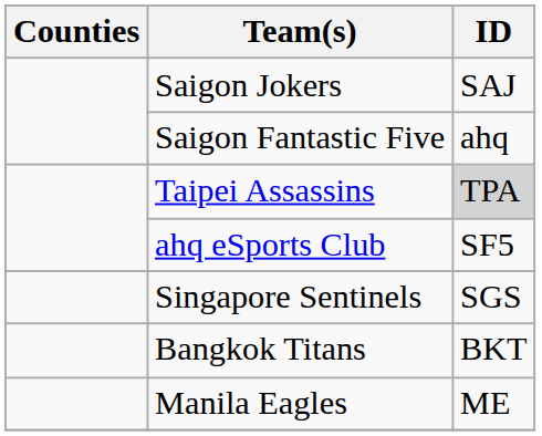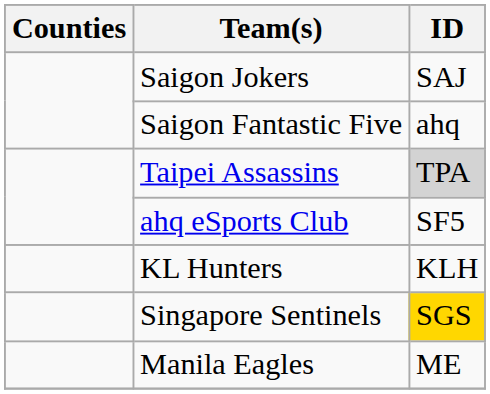+ row: KL Hunters | KLH
Singapore Sentinels | ID: no background -> gold background
- row: Bangkok Titans | BKT
